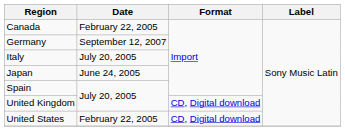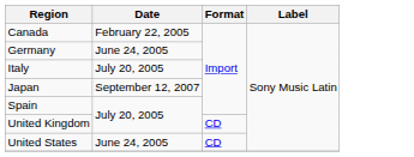Germany | Date: September 12, 2007 -> June 24, 2005
Japan | Date: June 24, 2005 -> September 12, 2007
United Kingdom | Format: CD, Digital download -> CD
United States | Date: February 22, 2005 -> June 24, 2005
United States | Format: CD, Digital download -> CD
